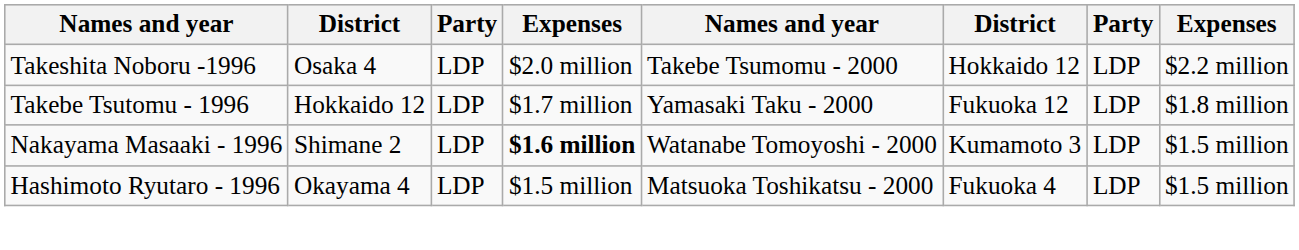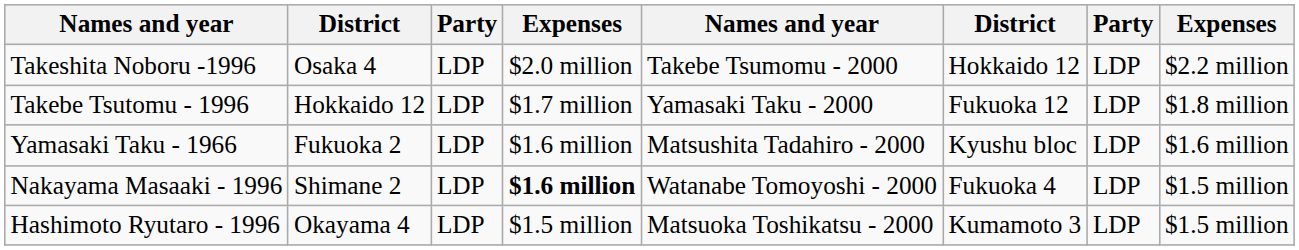+ row: Yamasaki Taku - 1966 | Fukuoka 2 | LDP | $1.6 million | Matsushita Tadahiro - 2000 | Kyushu bloc | LDP | $1.6 million
Nakayama Masaaki - 1996 | column 6: Kumamoto 3 -> Fukuoka 4
Hashimoto Ryutaro - 1996 | column 6: Fukuoka 4 -> Kumamoto 3
